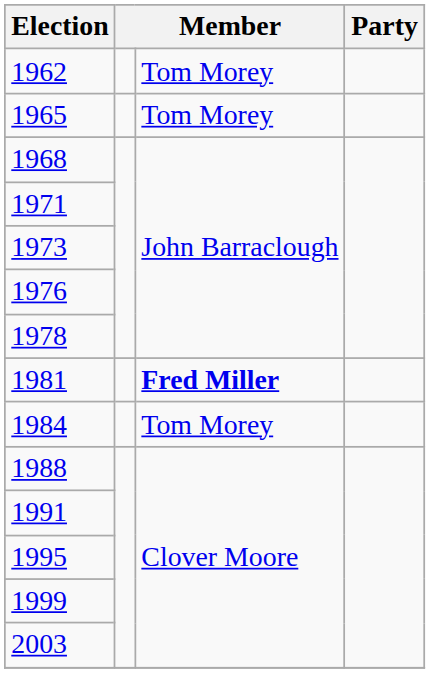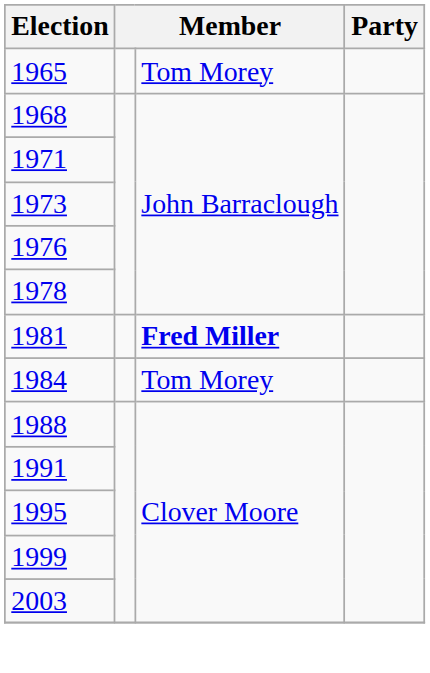- row: 1962 | Tom Morey
